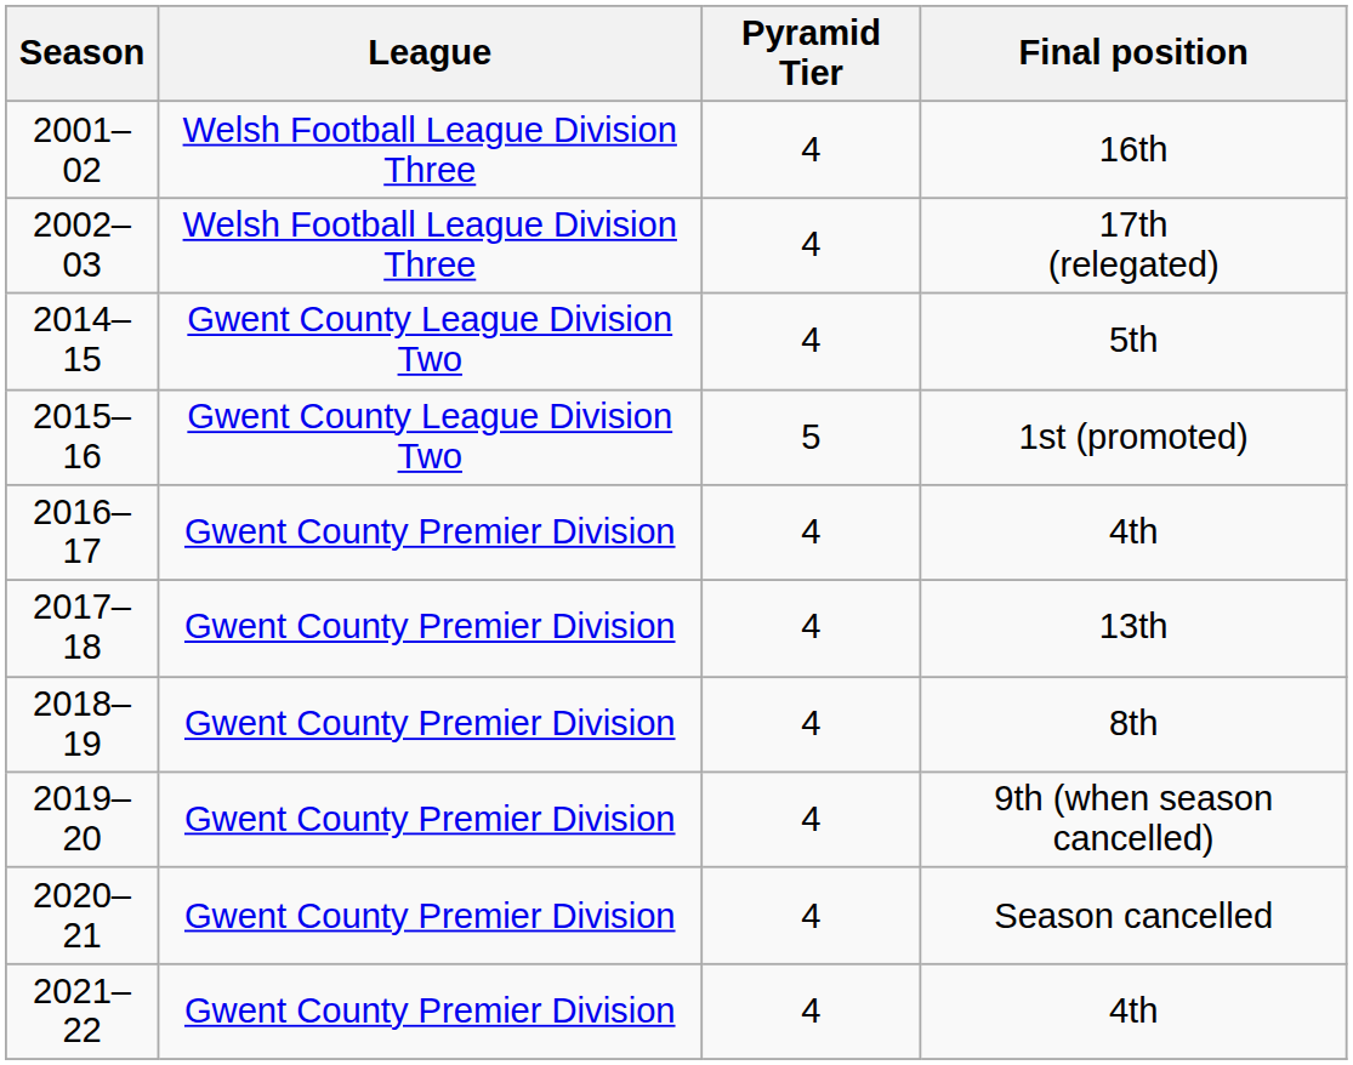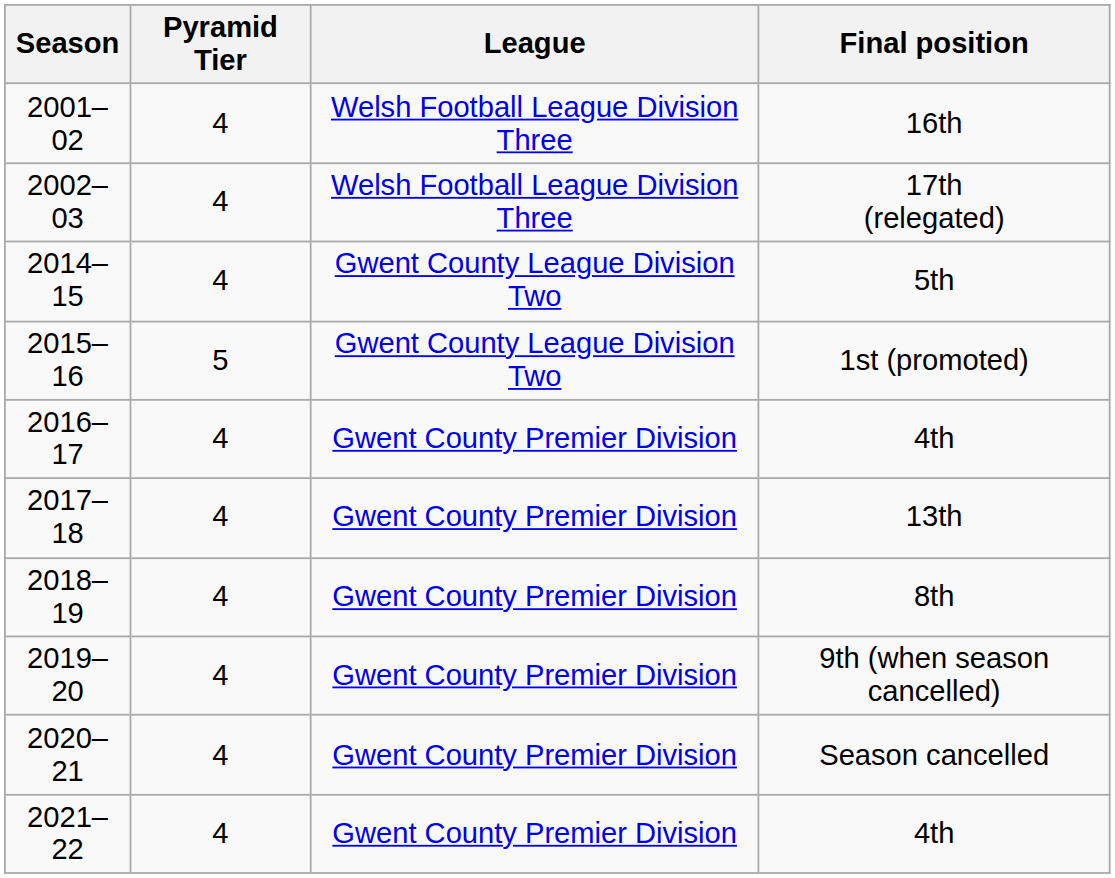columns swapped: Pyramid Tier <-> League
